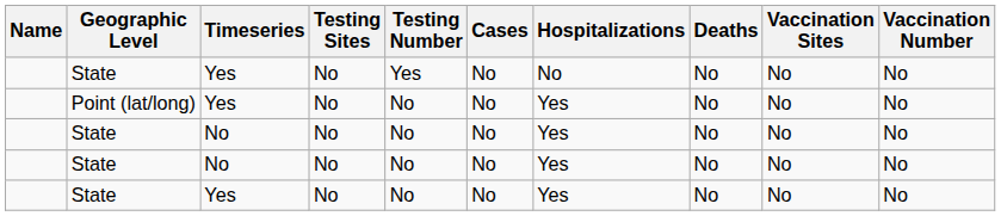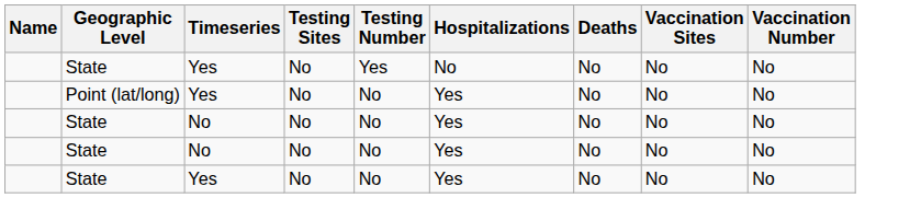- column: Cases | No | No | No | No | No
